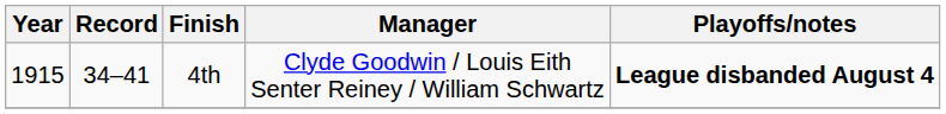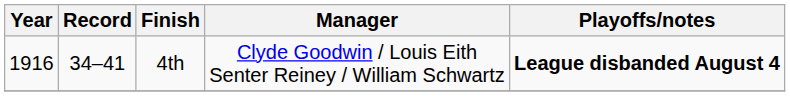4th | Year: 1915 -> 1916
